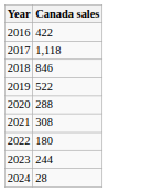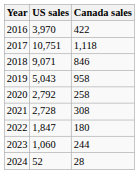+ column: US sales | 3,970 | 10,751 | 9,071 | 5,043 | 2,792 | 2,728 | 1,847 | 1,060 | 52
2019 | Canada sales: 522 -> 958
2020 | Canada sales: 288 -> 258
